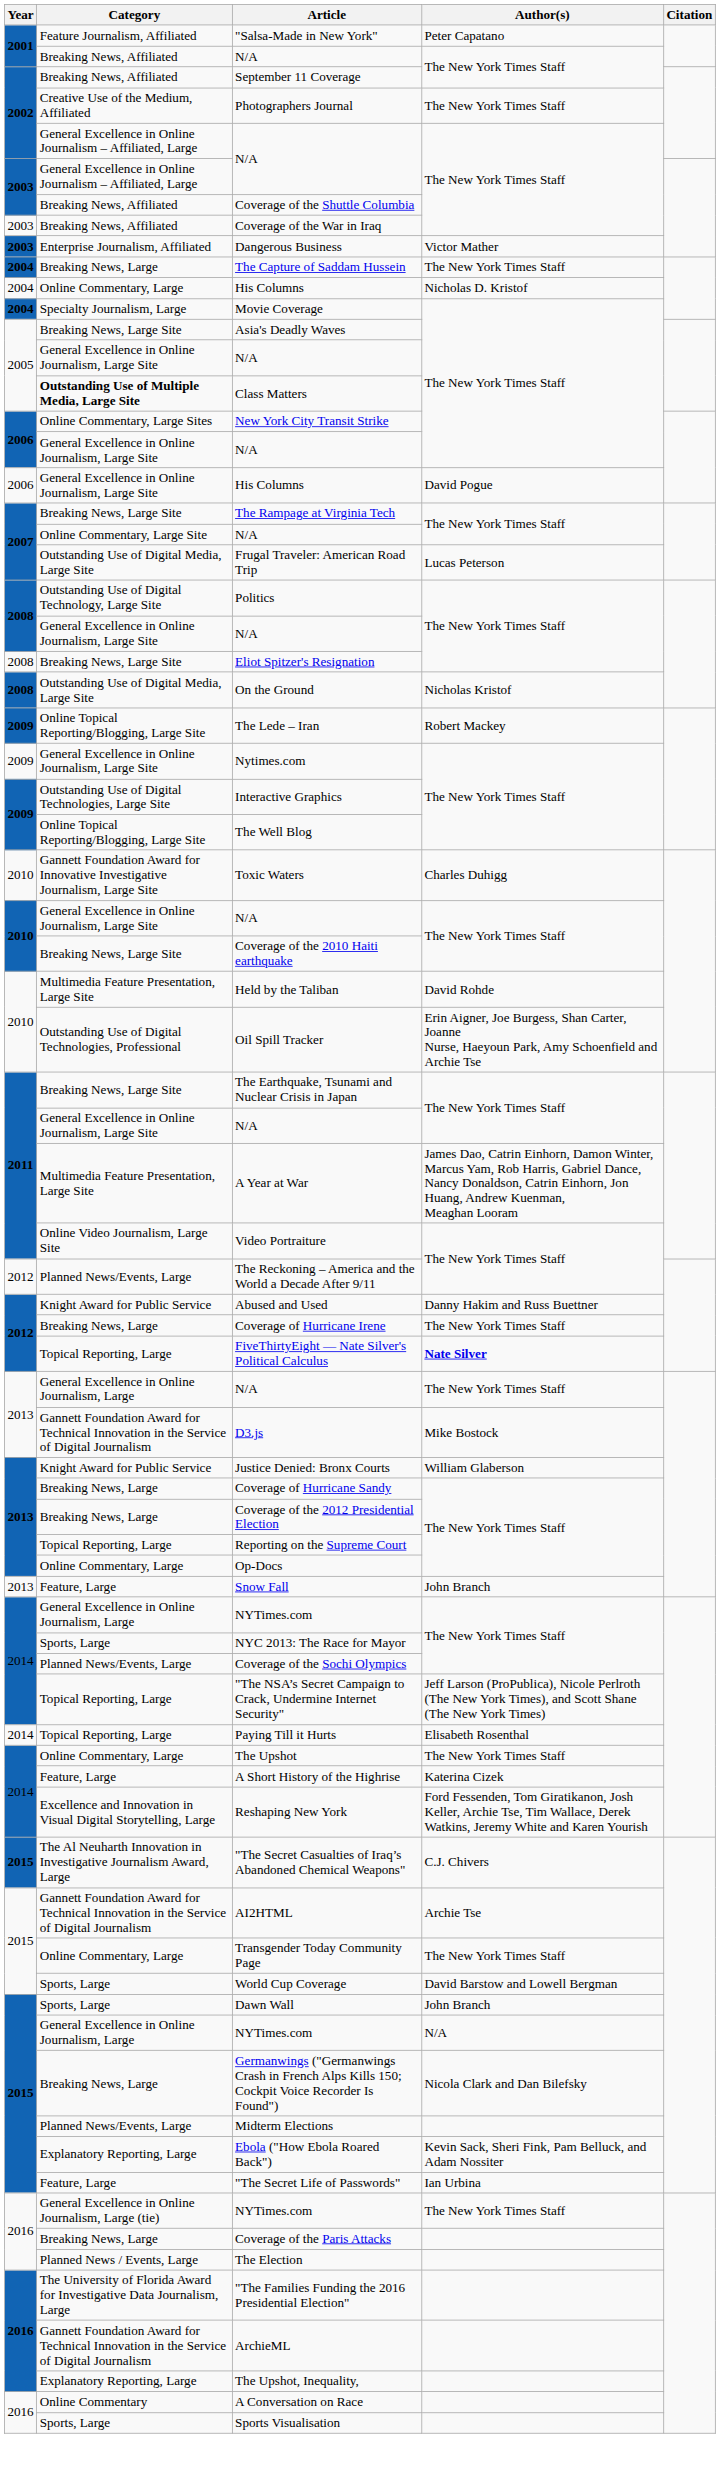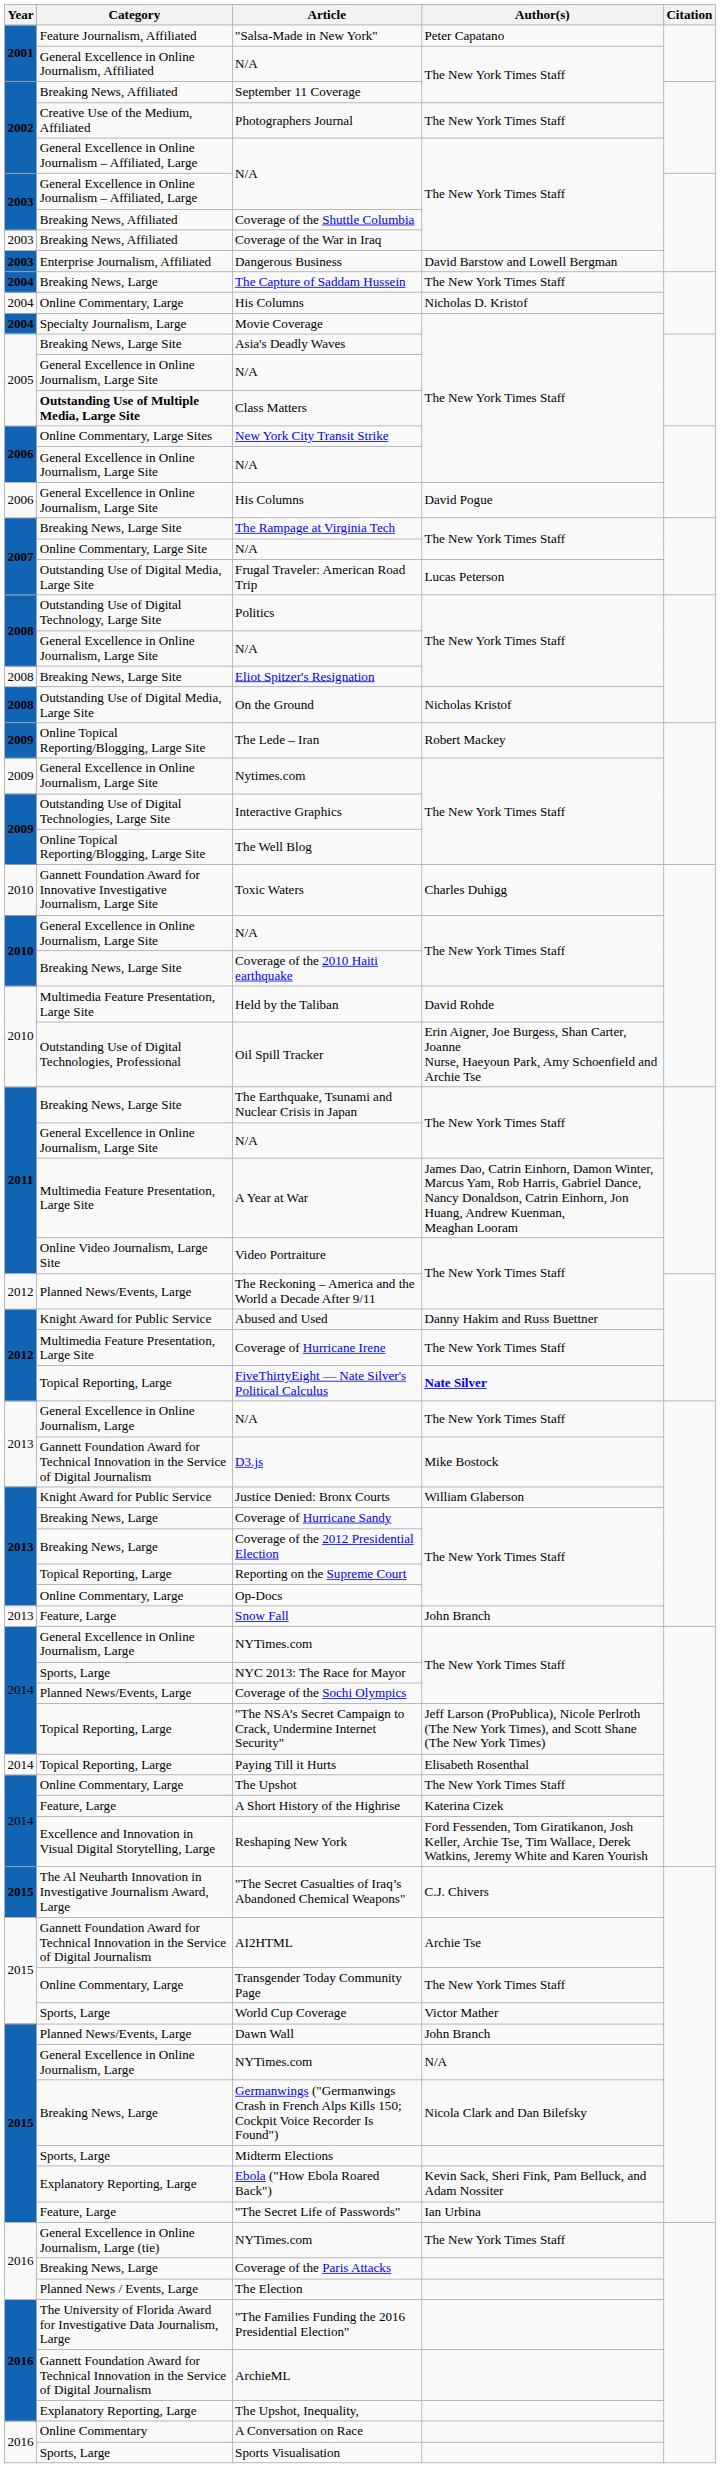2001 / N/A | Category: Breaking News, Affiliated -> General Excellence in Online Journalism, Affiliated
Dangerous Business | Author(s): Victor Mather -> David Barstow and Lowell Bergman
Coverage of Hurricane Irene | Category: Breaking News, Large -> Multimedia Feature Presentation, Large Site
World Cup Coverage | Author(s): David Barstow and Lowell Bergman -> Victor Mather
Dawn Wall | Category: Sports, Large -> Planned News/Events, Large
Midterm Elections | Category: Planned News/Events, Large -> Sports, Large
